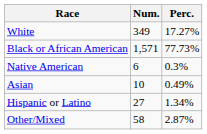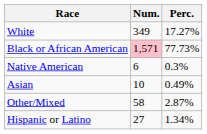Black or African American | Num.: no background -> pink background
rows swapped: Other/Mixed <-> Hispanic or Latino
